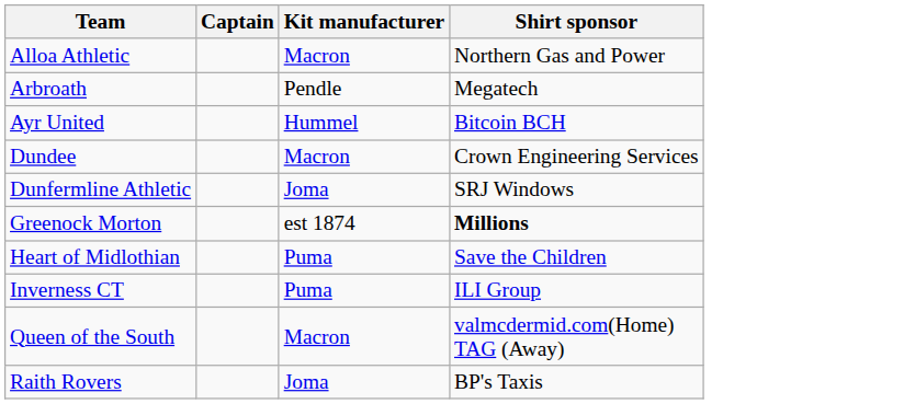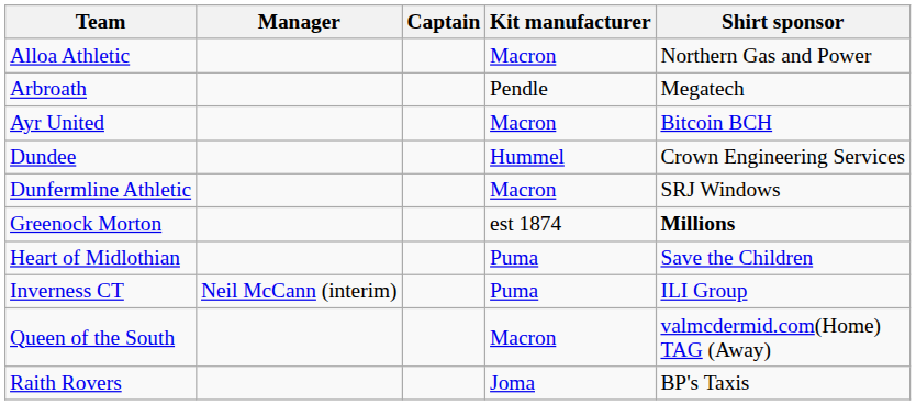+ column: Manager | Neil McCann (interim)
Ayr United | Kit manufacturer: Hummel -> Macron
Dundee | Kit manufacturer: Macron -> Hummel
Dunfermline Athletic | Kit manufacturer: Joma -> Macron
